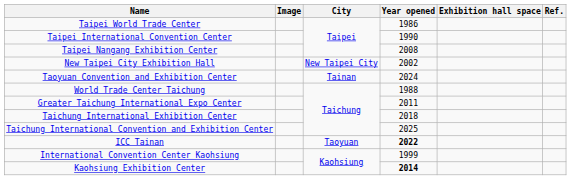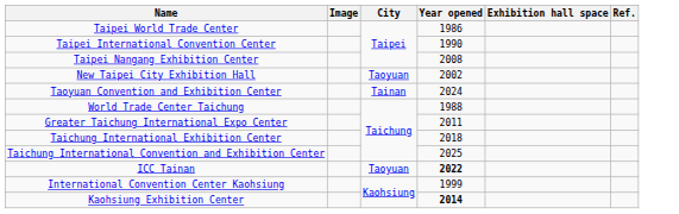New Taipei City Exhibition Hall | City: New Taipei City -> Taoyuan
